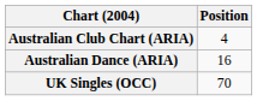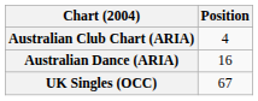UK Singles (OCC) | Position: 70 -> 67
